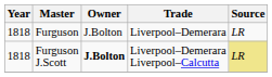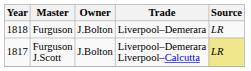Furguson J.Scott | Year: 1818 -> 1817
Furguson J.Scott | Owner: bold -> normal
